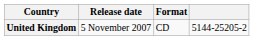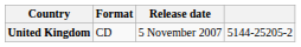columns swapped: Release date <-> Format
